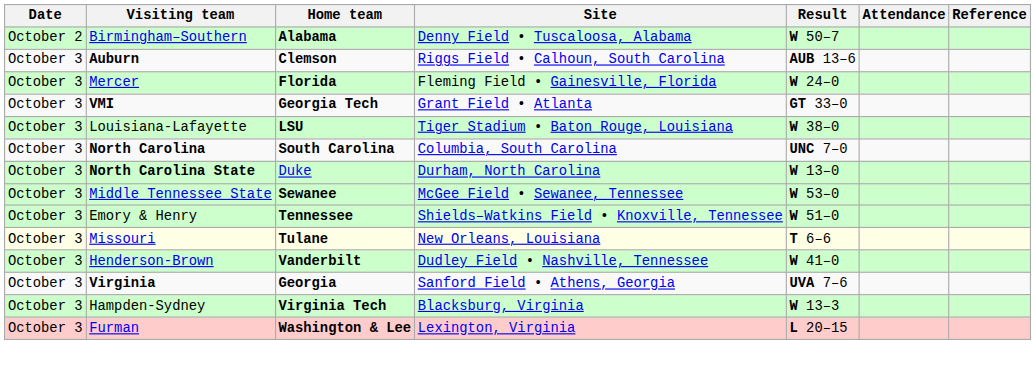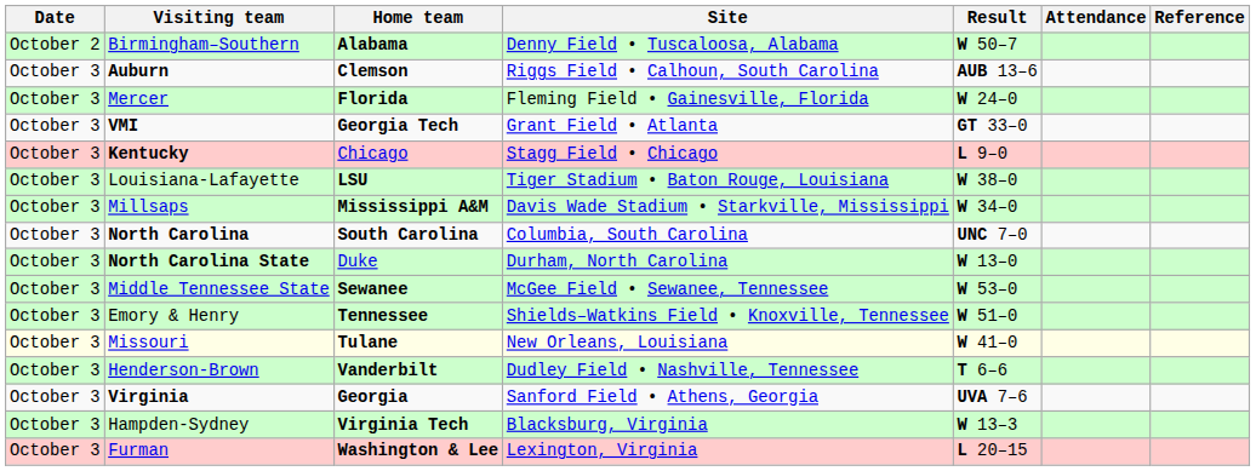+ row: October 3 | Kentucky | Chicago | Stagg Field • Chicago | L 9–0
+ row: October 3 | Millsaps | Mississippi A&M | Davis Wade Stadium • Starkville, Mississippi | W 34–0
Missouri | Result: T 6–6 -> W 41–0
Henderson-Brown | Result: W 41–0 -> T 6–6
